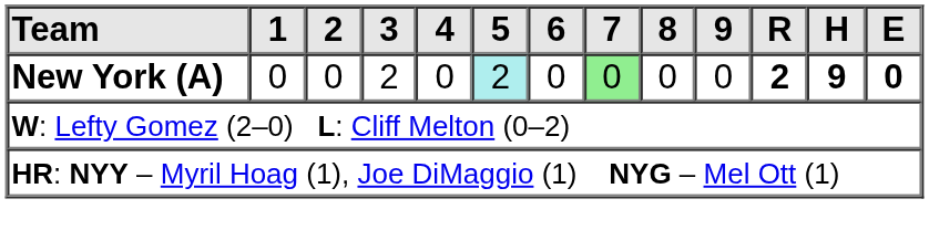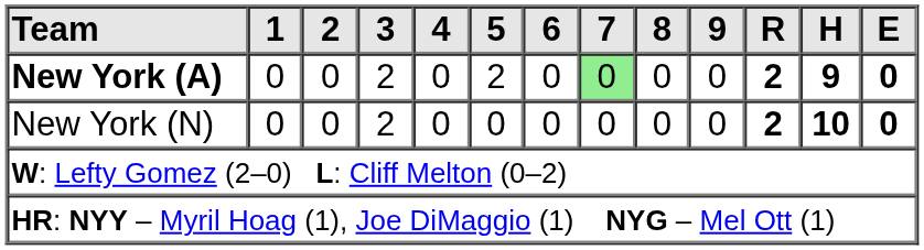New York (A) | 5: paleturquoise background -> no background
+ row: New York (N) | 0 | 0 | 2 | 0 | 0 | 0 | 0 | 0 | 0 | 2 | 10 | 0
